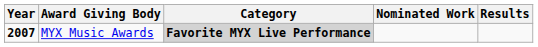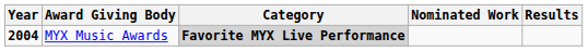MYX Music Awards | Year: 2007 -> 2004
